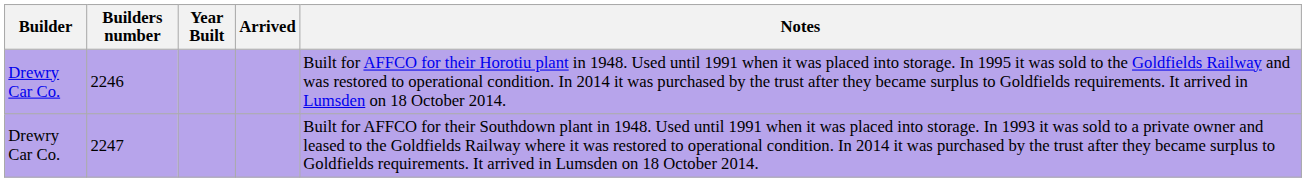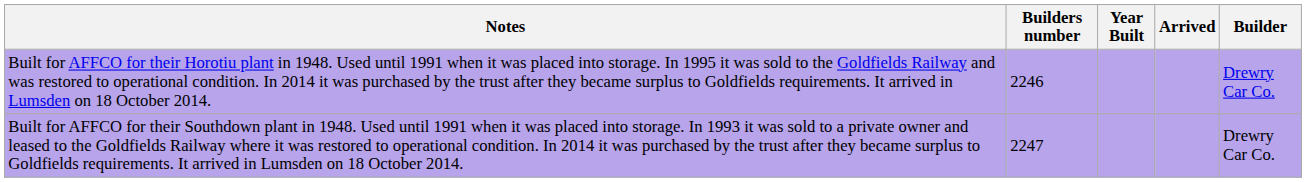columns swapped: Builder <-> Notes
